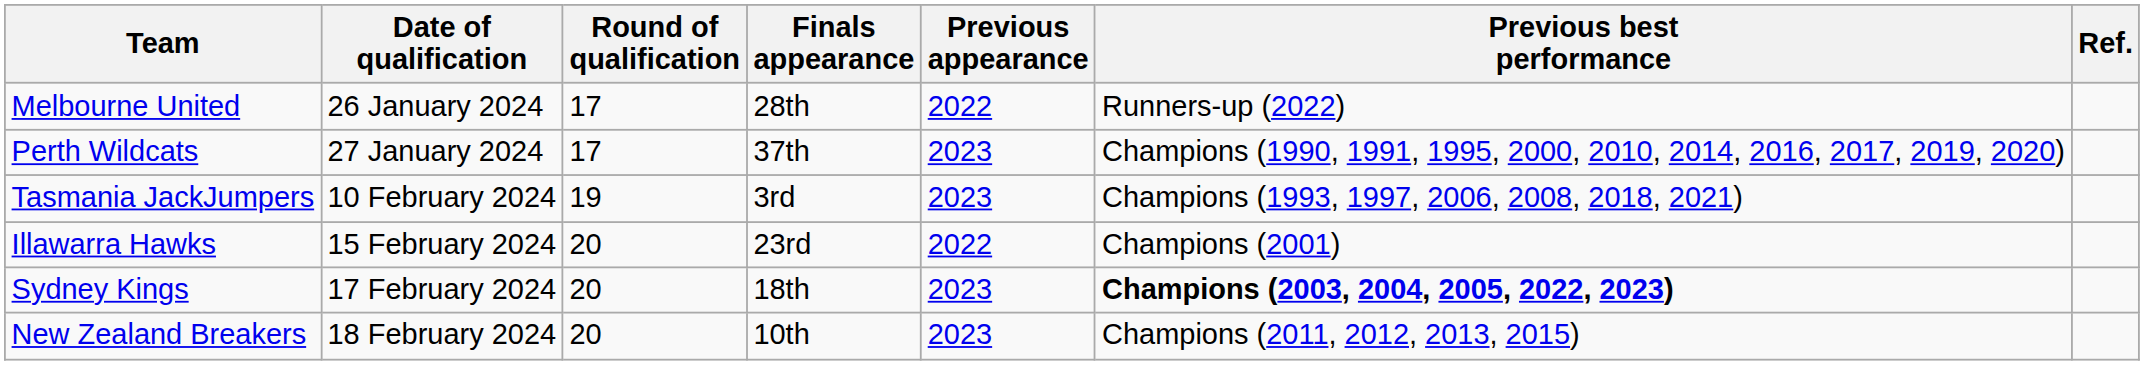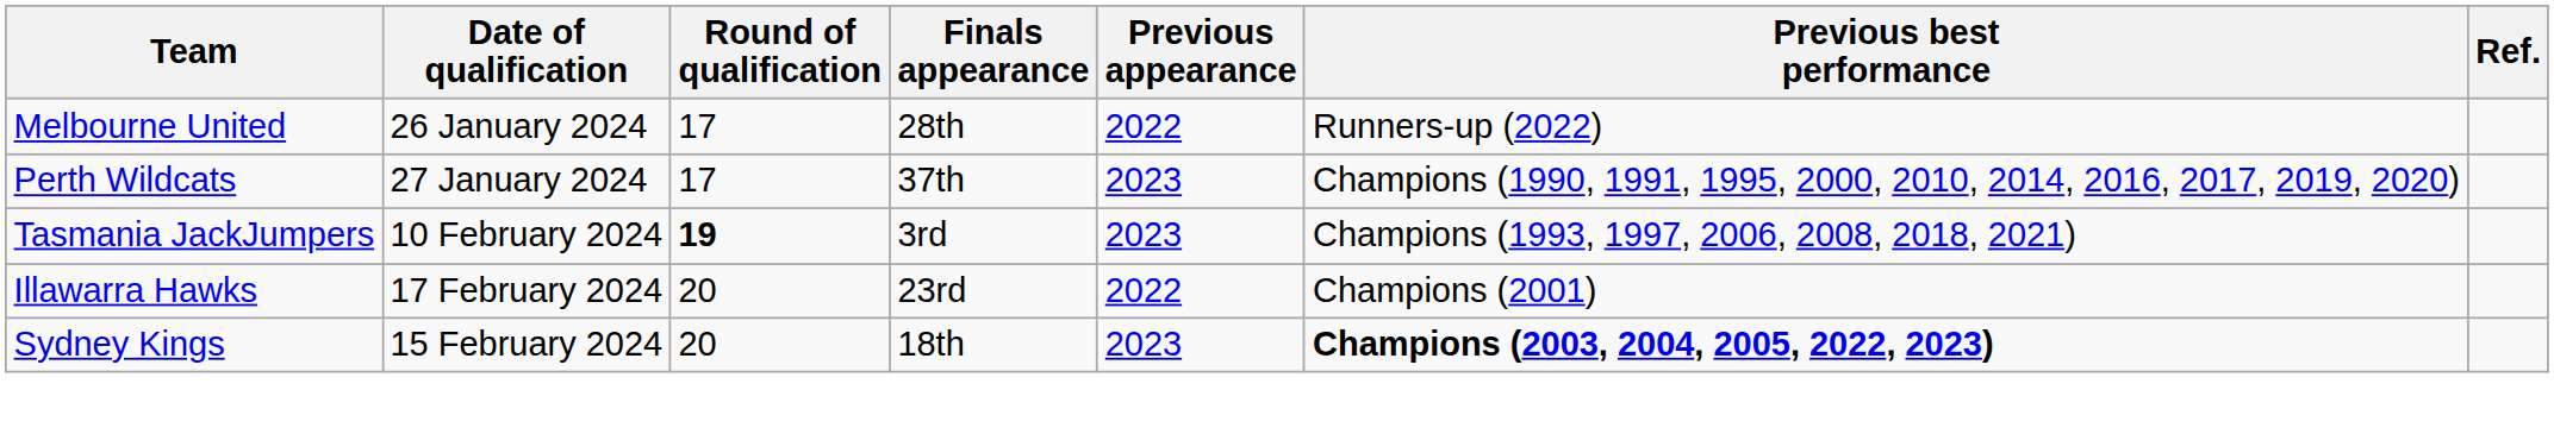Tasmania JackJumpers | Round of qualification: normal -> bold
Illawarra Hawks | Date of qualification: 15 February 2024 -> 17 February 2024
Sydney Kings | Date of qualification: 17 February 2024 -> 15 February 2024
- row: New Zealand Breakers | 18 February 2024 | 20 | 10th | 2023 | Champions (2011, 2012, 2013, 2015)
